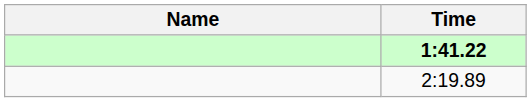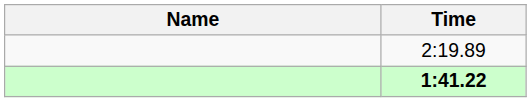rows swapped: 1:41.22 <-> 2:19.89
